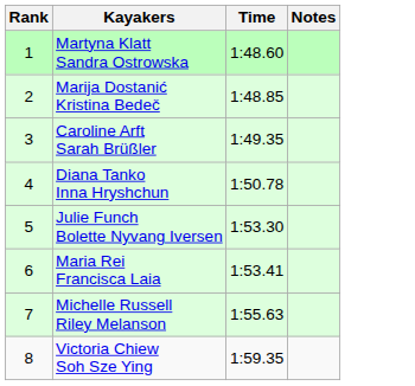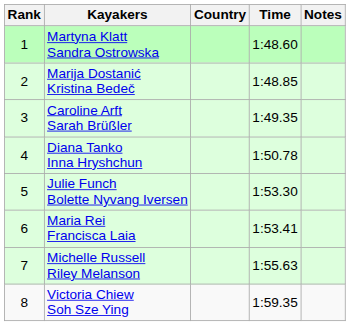+ column: Country
